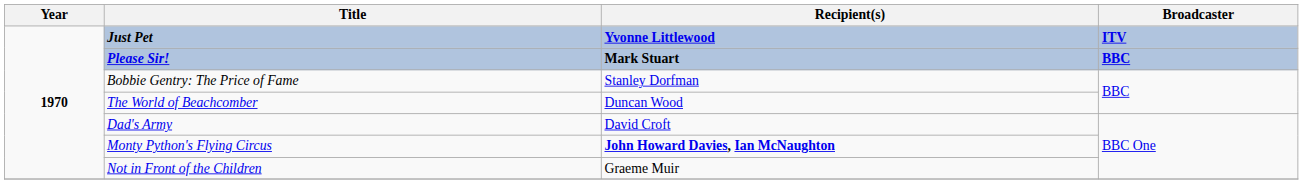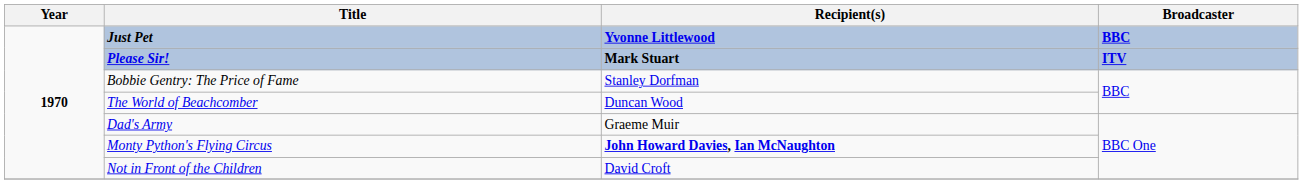Just Pet | Broadcaster: ITV -> BBC
Please Sir! | Broadcaster: BBC -> ITV
Dad's Army | Recipient(s): David Croft -> Graeme Muir
Not in Front of the Children | Recipient(s): Graeme Muir -> David Croft
